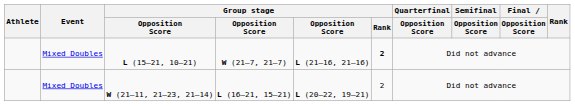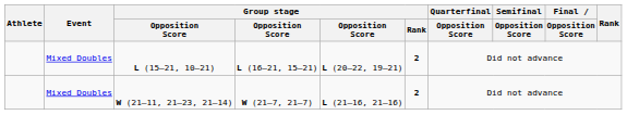L (15–21, 10–21) | column 4: W (21–7, 21–7) -> L (16–21, 15–21)
L (15–21, 10–21) | column 5: L (21–16, 21–16) -> L (20–22, 19–21)
W (21–11, 21–23, 21–14) | column 4: L (16–21, 15–21) -> W (21–7, 21–7)
W (21–11, 21–23, 21–14) | column 5: L (20–22, 19–21) -> L (21–16, 21–16)
W (21–11, 21–23, 21–14) | Group stage / Rank: normal -> bold
